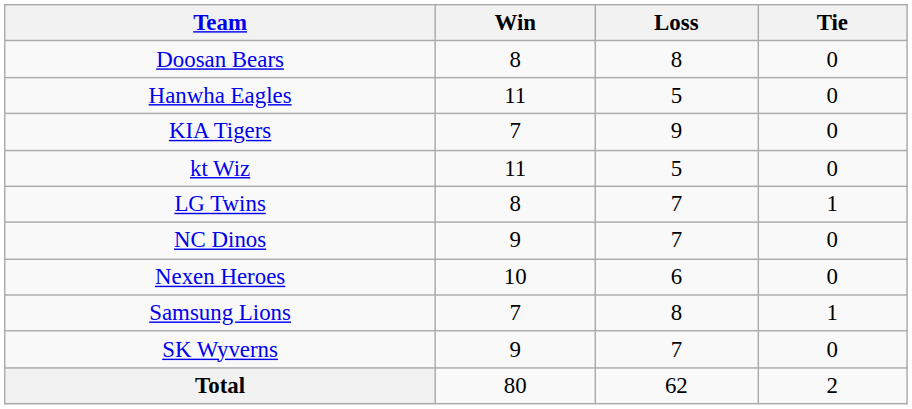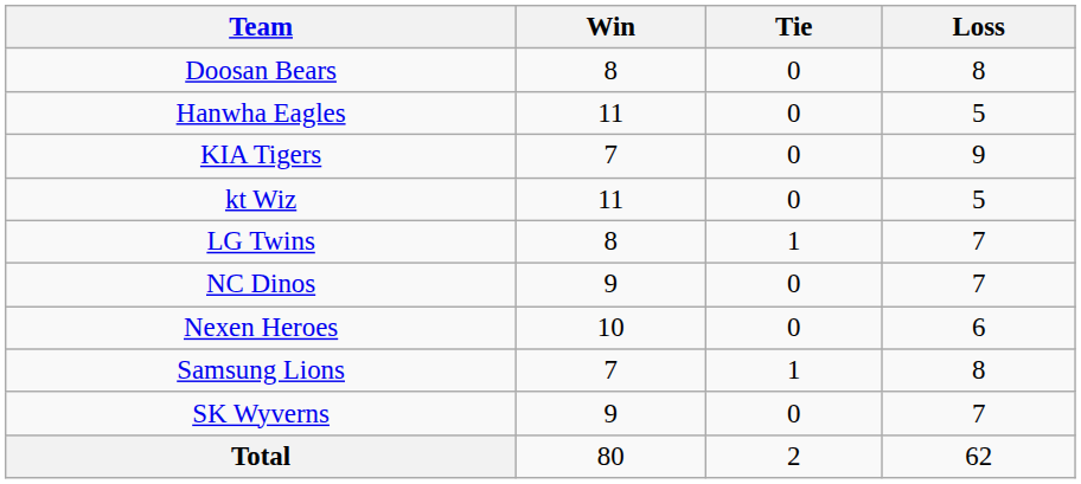columns swapped: Loss <-> Tie
